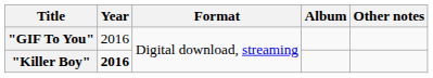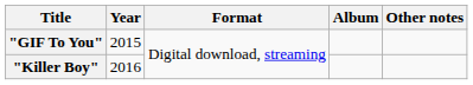"GIF To You" | Year: 2016 -> 2015
"Killer Boy" | Year: bold -> normal
